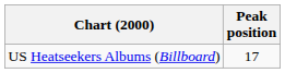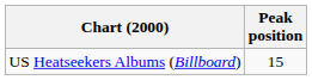US Heatseekers Albums (Billboard) | Peak position: 17 -> 15
